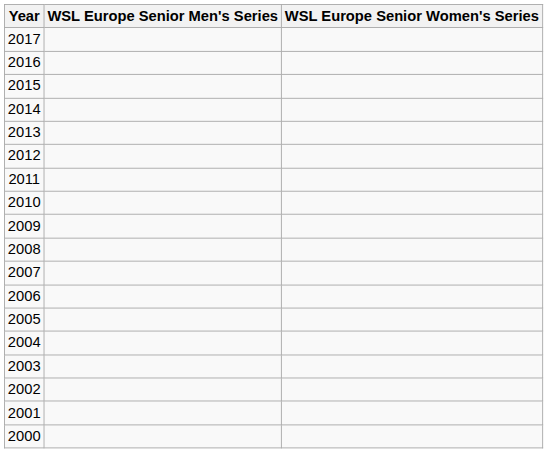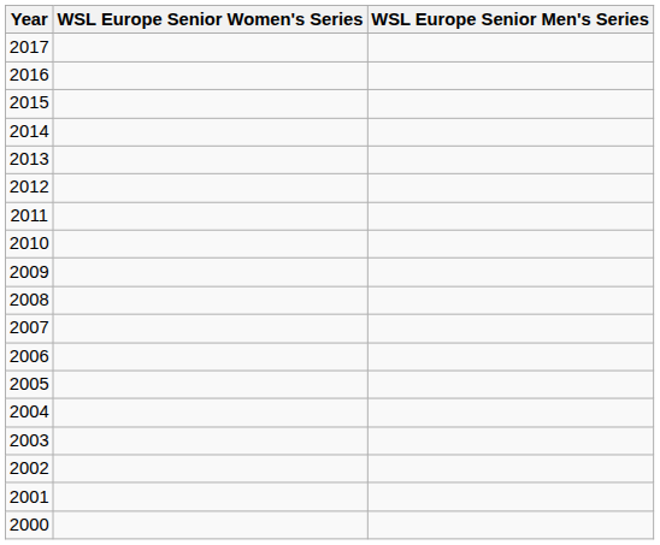columns swapped: WSL Europe Senior Men's Series <-> WSL Europe Senior Women's Series
